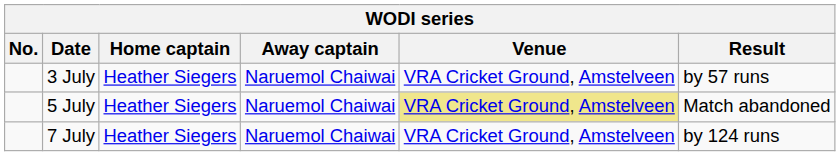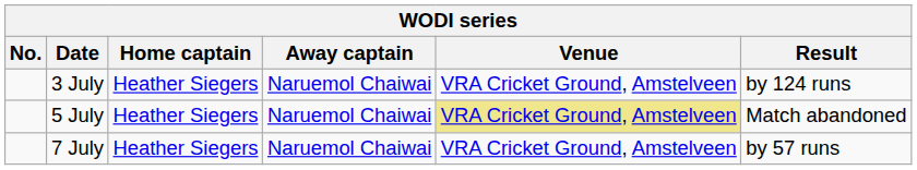3 July | Result: by 57 runs -> by 124 runs
7 July | Result: by 124 runs -> by 57 runs
